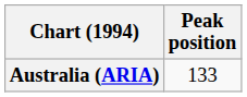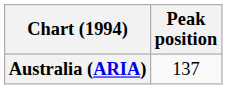Australia (ARIA) | Peak position: 133 -> 137
